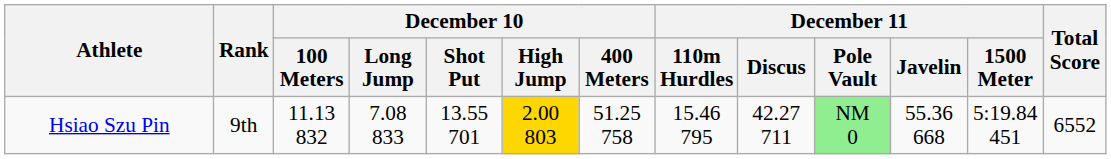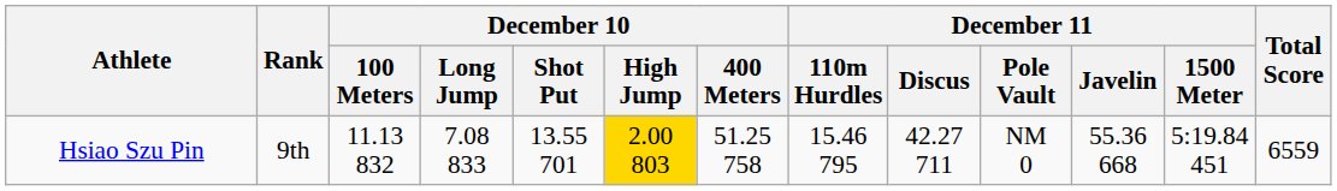Hsiao Szu Pin | December 11 / Pole Vault: lightgreen background -> no background
Hsiao Szu Pin | Total Score: 6552 -> 6559
